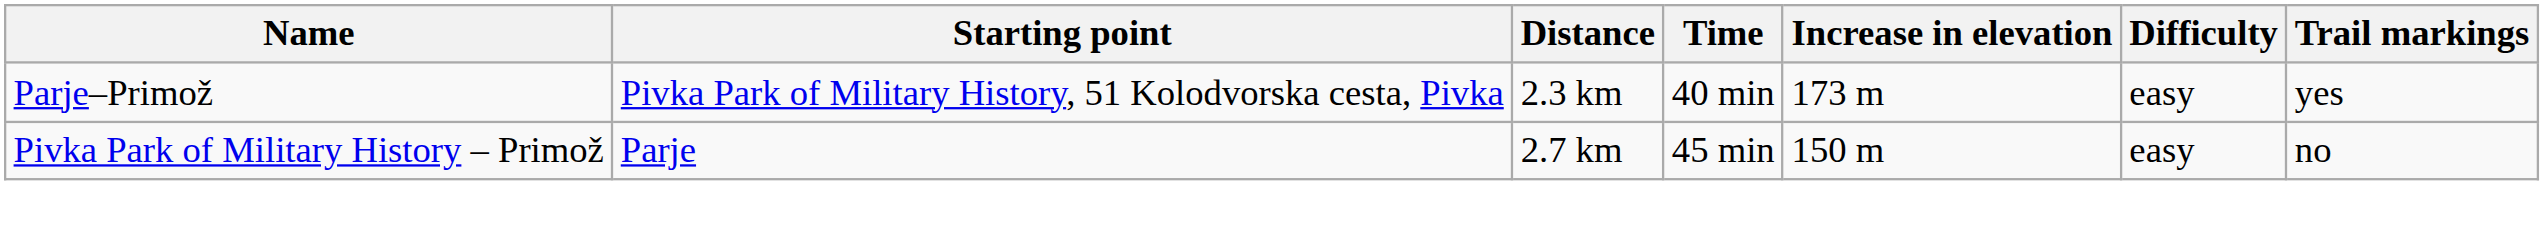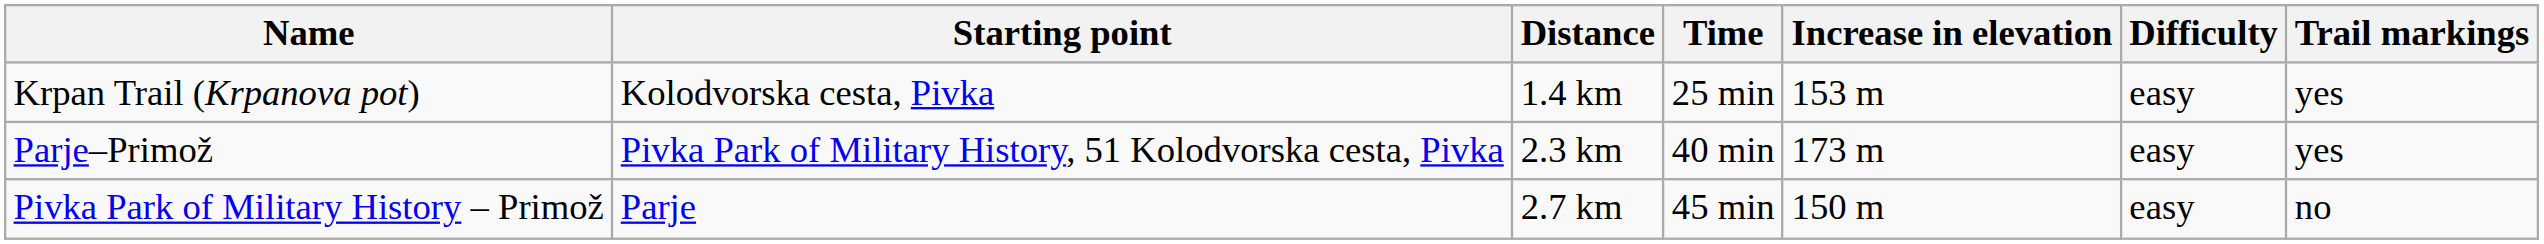+ row: Krpan Trail (Krpanova pot) | Kolodvorska cesta, Pivka | 1.4 km | 25 min | 153 m | easy | yes
